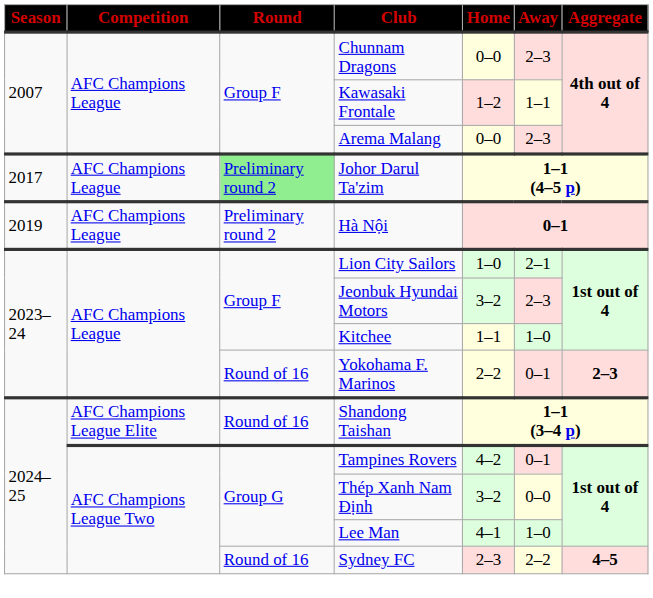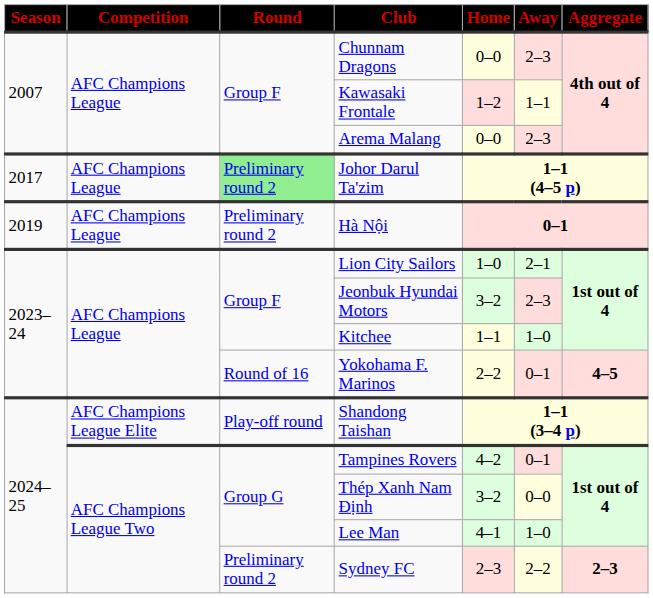Yokohama F. Marinos | Aggregate: 2–3 -> 4–5
Shandong Taishan | Round: Round of 16 -> Play-off round
Sydney FC | Round: Round of 16 -> Preliminary round 2
Sydney FC | Aggregate: 4–5 -> 2–3
